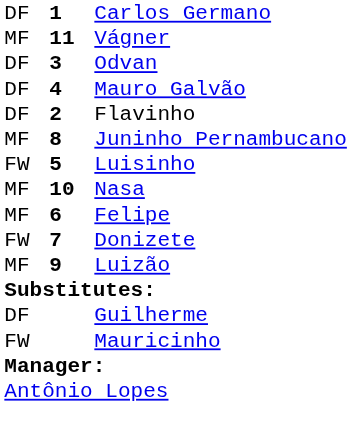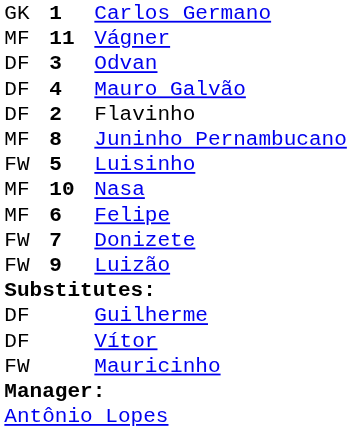Carlos Germano | column 1: DF -> GK
Luizão | column 1: MF -> FW
+ row: DF | Vítor
